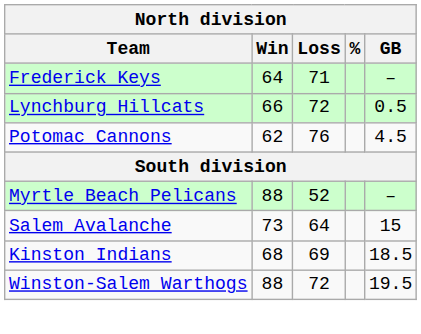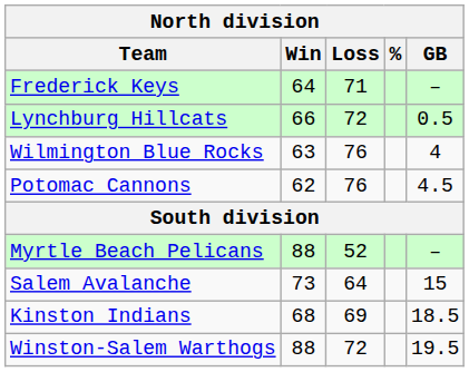+ row: Wilmington Blue Rocks | 63 | 76 | 4
